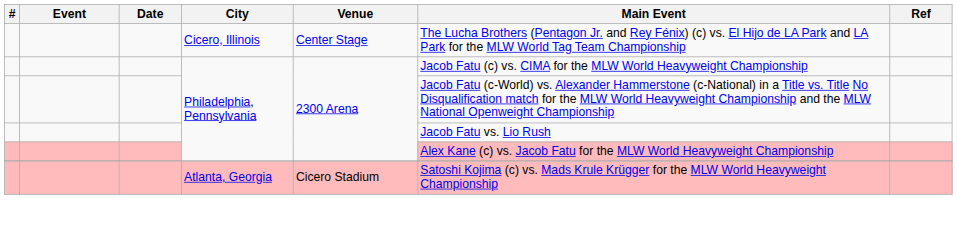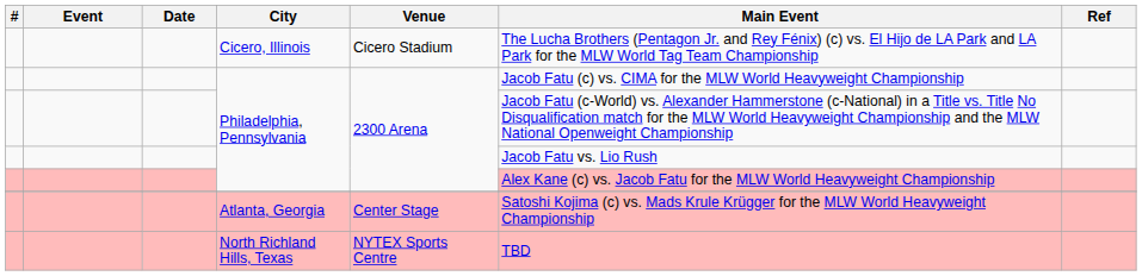Cicero, Illinois | Venue: Center Stage -> Cicero Stadium
Atlanta, Georgia | Venue: Cicero Stadium -> Center Stage
+ row: North Richland Hills, Texas | NYTEX Sports Centre | TBD
